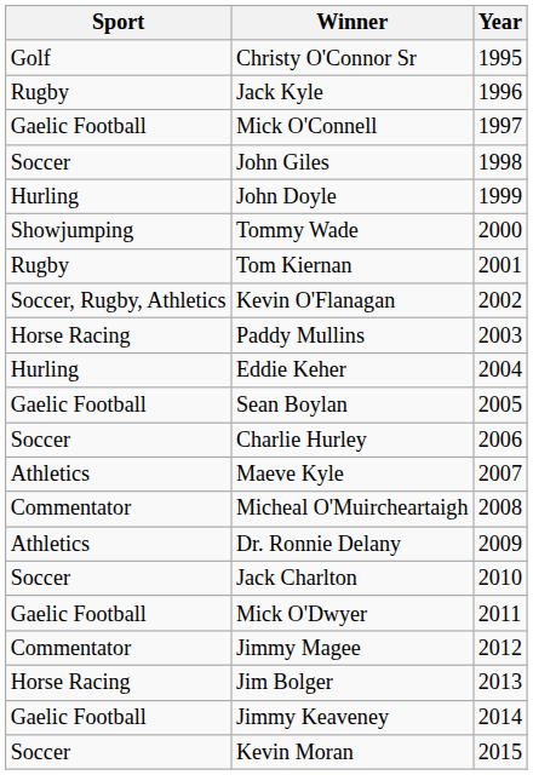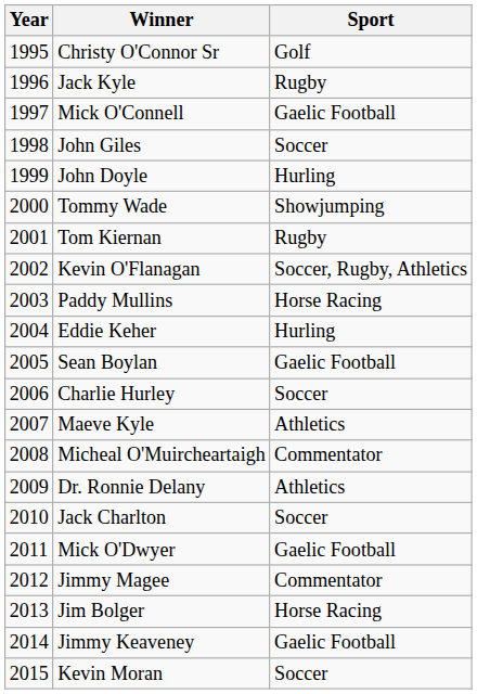columns swapped: Year <-> Sport
